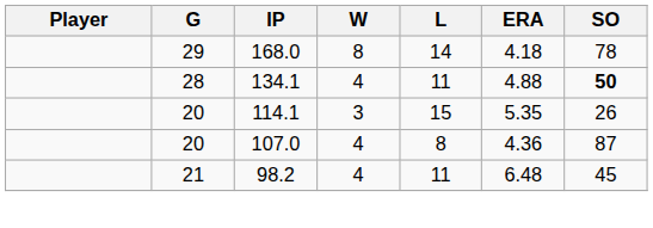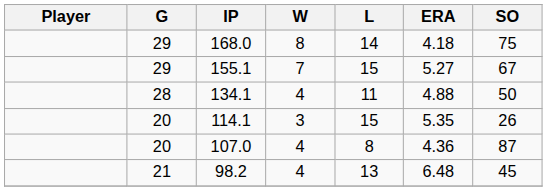168.0 | SO: 78 -> 75
+ row: 29 | 155.1 | 7 | 15 | 5.27 | 67
134.1 | SO: bold -> normal
98.2 | L: 11 -> 13
